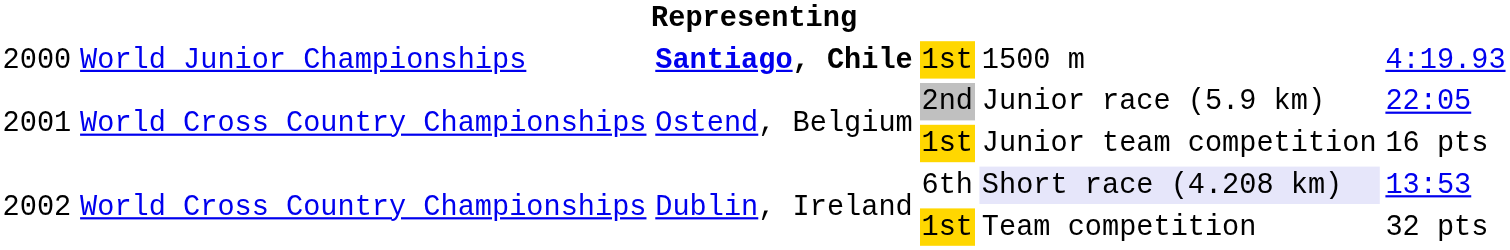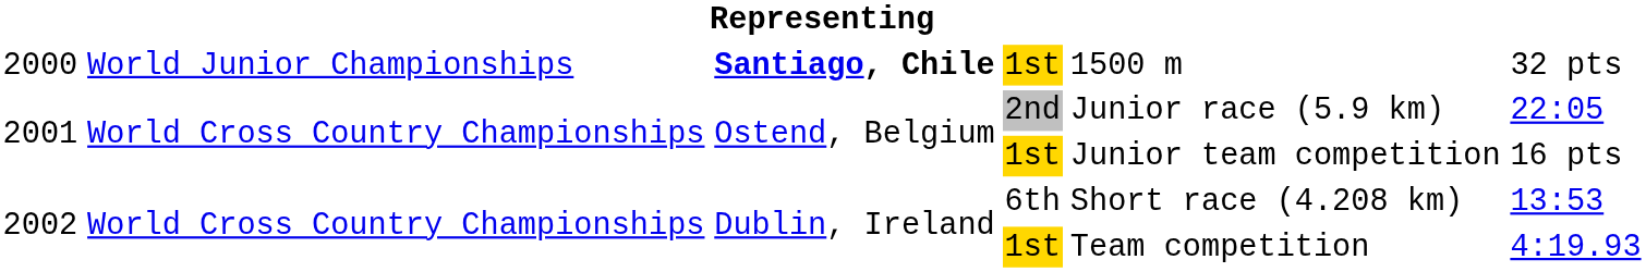2000 | column 6: 4:19.93 -> 32 pts
2002 / 6th | column 5: lavender background -> no background
2002 / 1st | column 6: 32 pts -> 4:19.93
